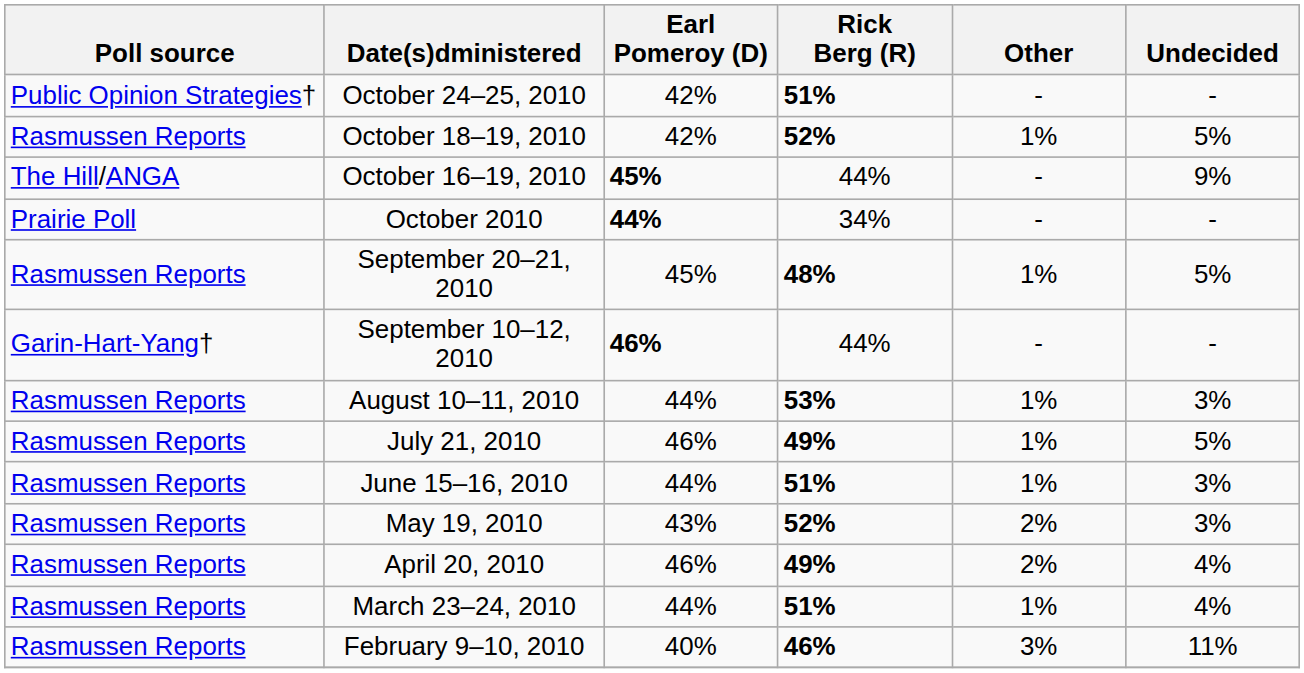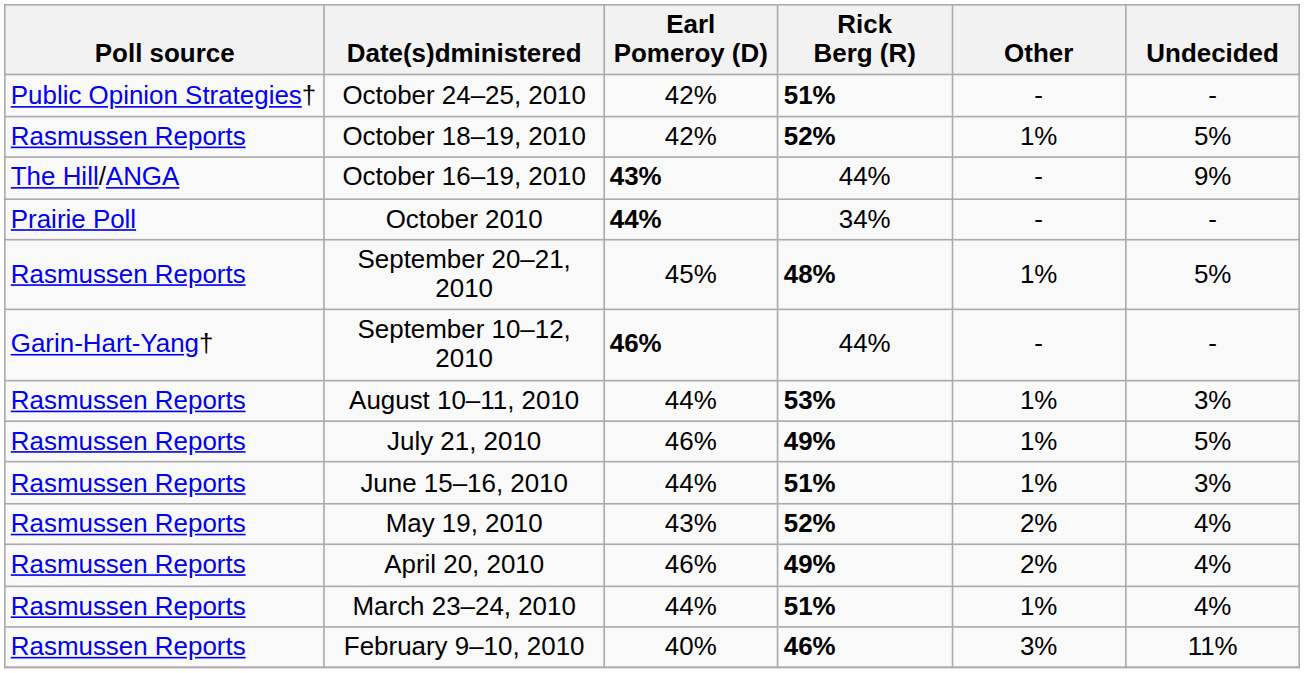October 16–19, 2010 | Earl Pomeroy (D): 45% -> 43%
May 19, 2010 | Undecided: 3% -> 4%
